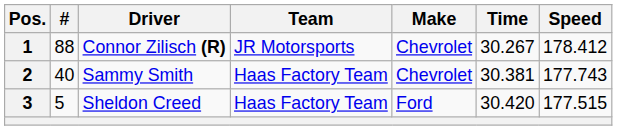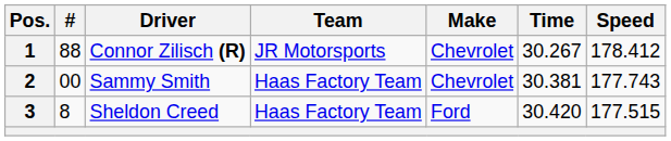2 | #: 40 -> 00
3 | #: 5 -> 8
